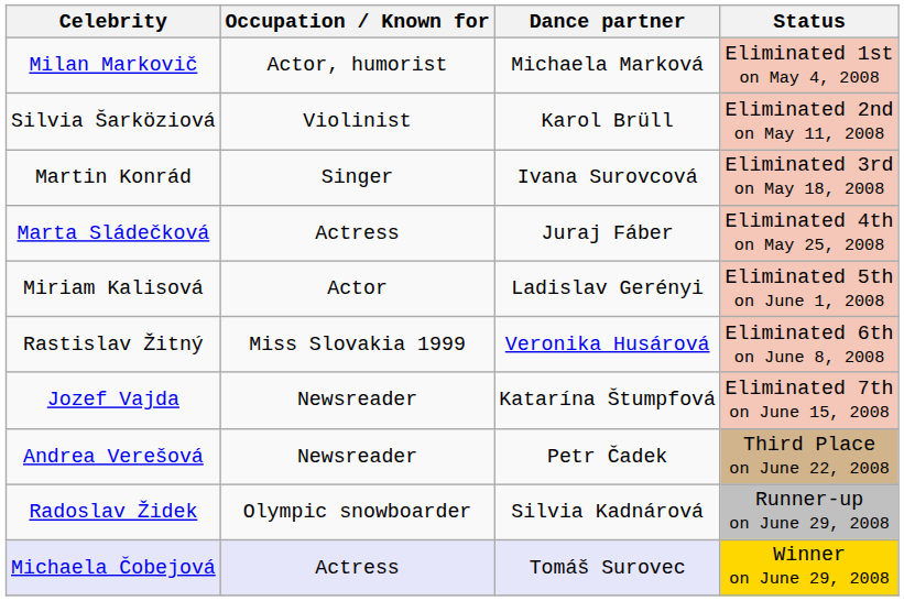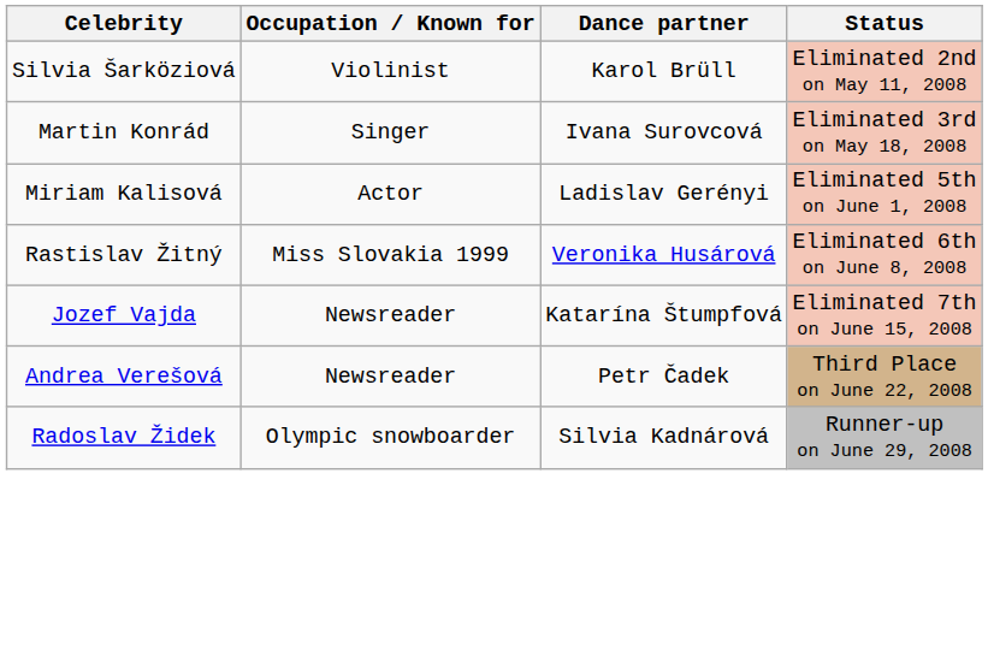- row: Milan Markovič | Actor, humorist | Michaela Marková | Eliminated 1st on May 4, 2008
- row: Marta Sládečková | Actress | Juraj Fáber | Eliminated 4th on May 25, 2008
- row: Michaela Čobejová | Actress | Tomáš Surovec | Winner on June 29, 2008
